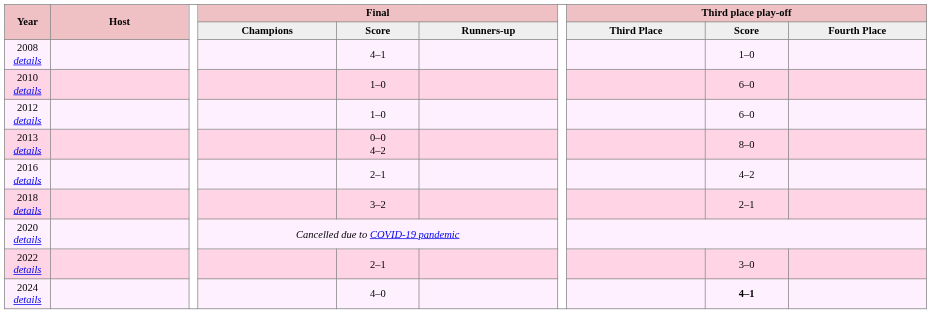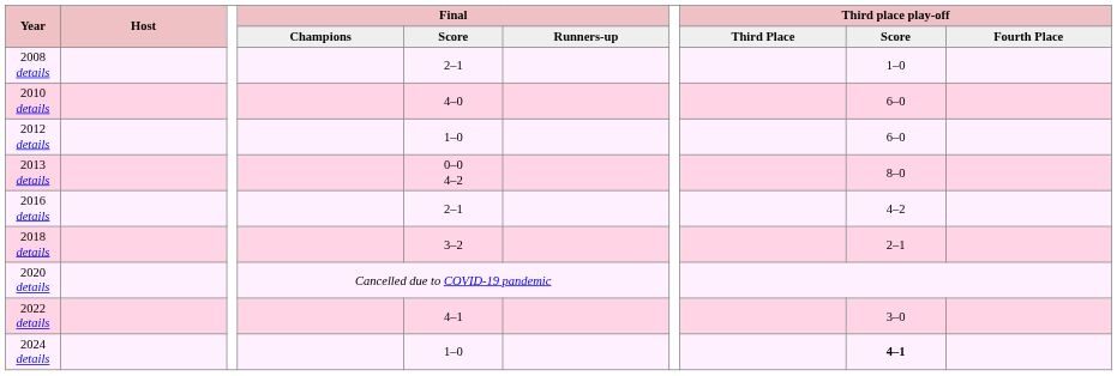2008 details | Final / Score: 4–1 -> 2–1
2010 details | Final / Score: 1–0 -> 4–0
2022 details | Final / Score: 2–1 -> 4–1
2024 details | Final / Score: 4–0 -> 1–0
